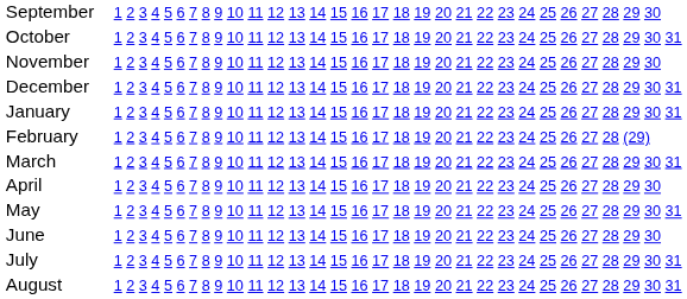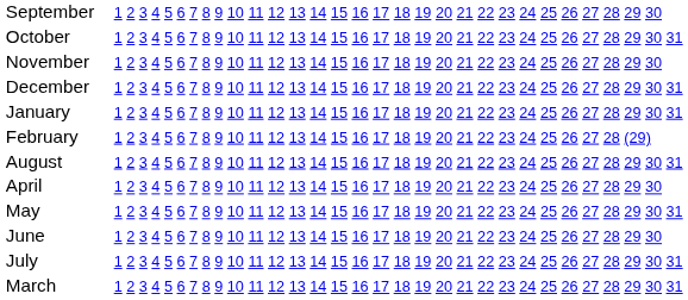rows swapped: March <-> August
